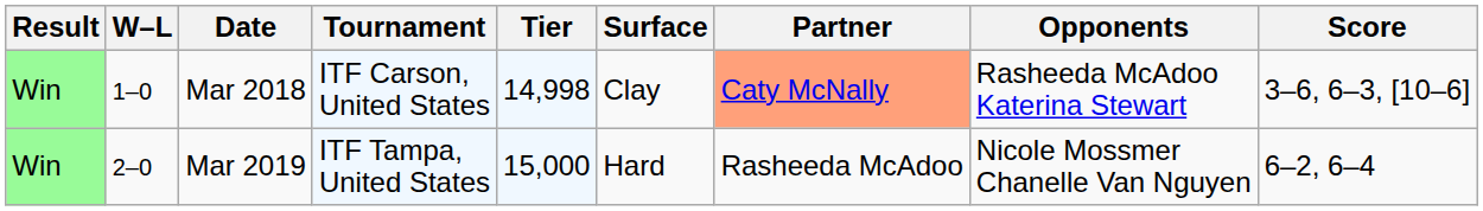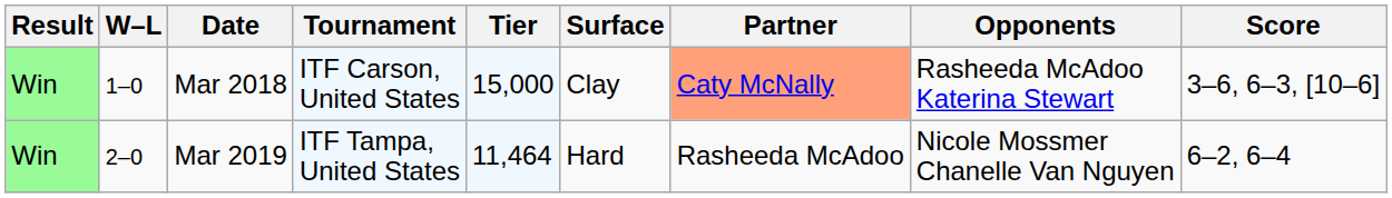Mar 2018 | Tier: 14,998 -> 15,000
Mar 2019 | Tier: 15,000 -> 11,464
